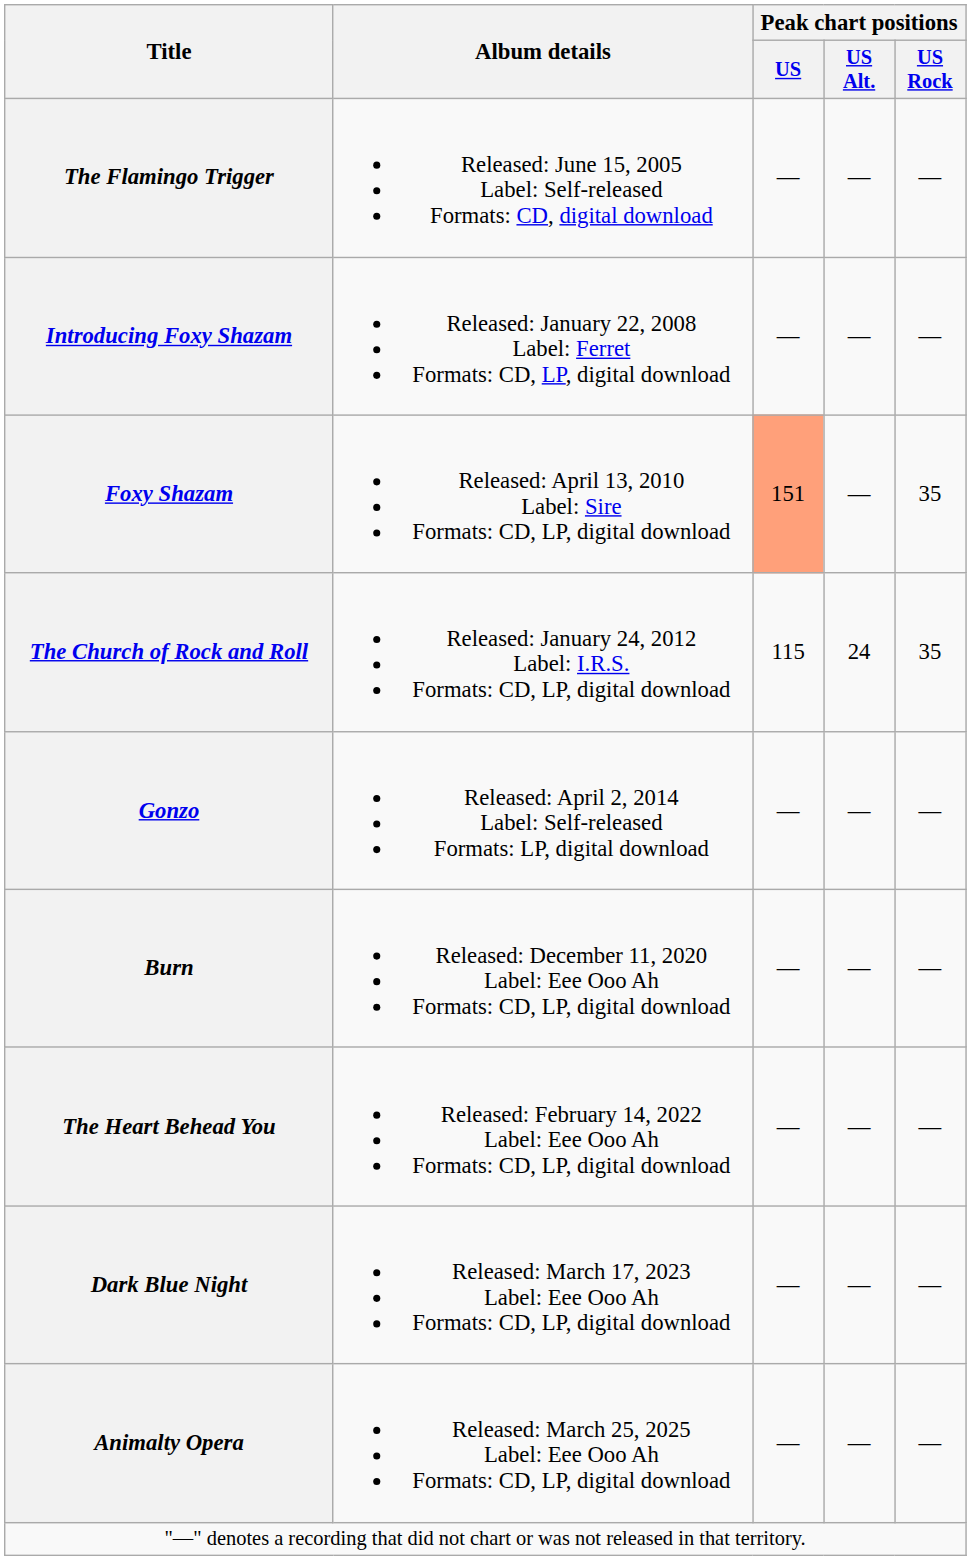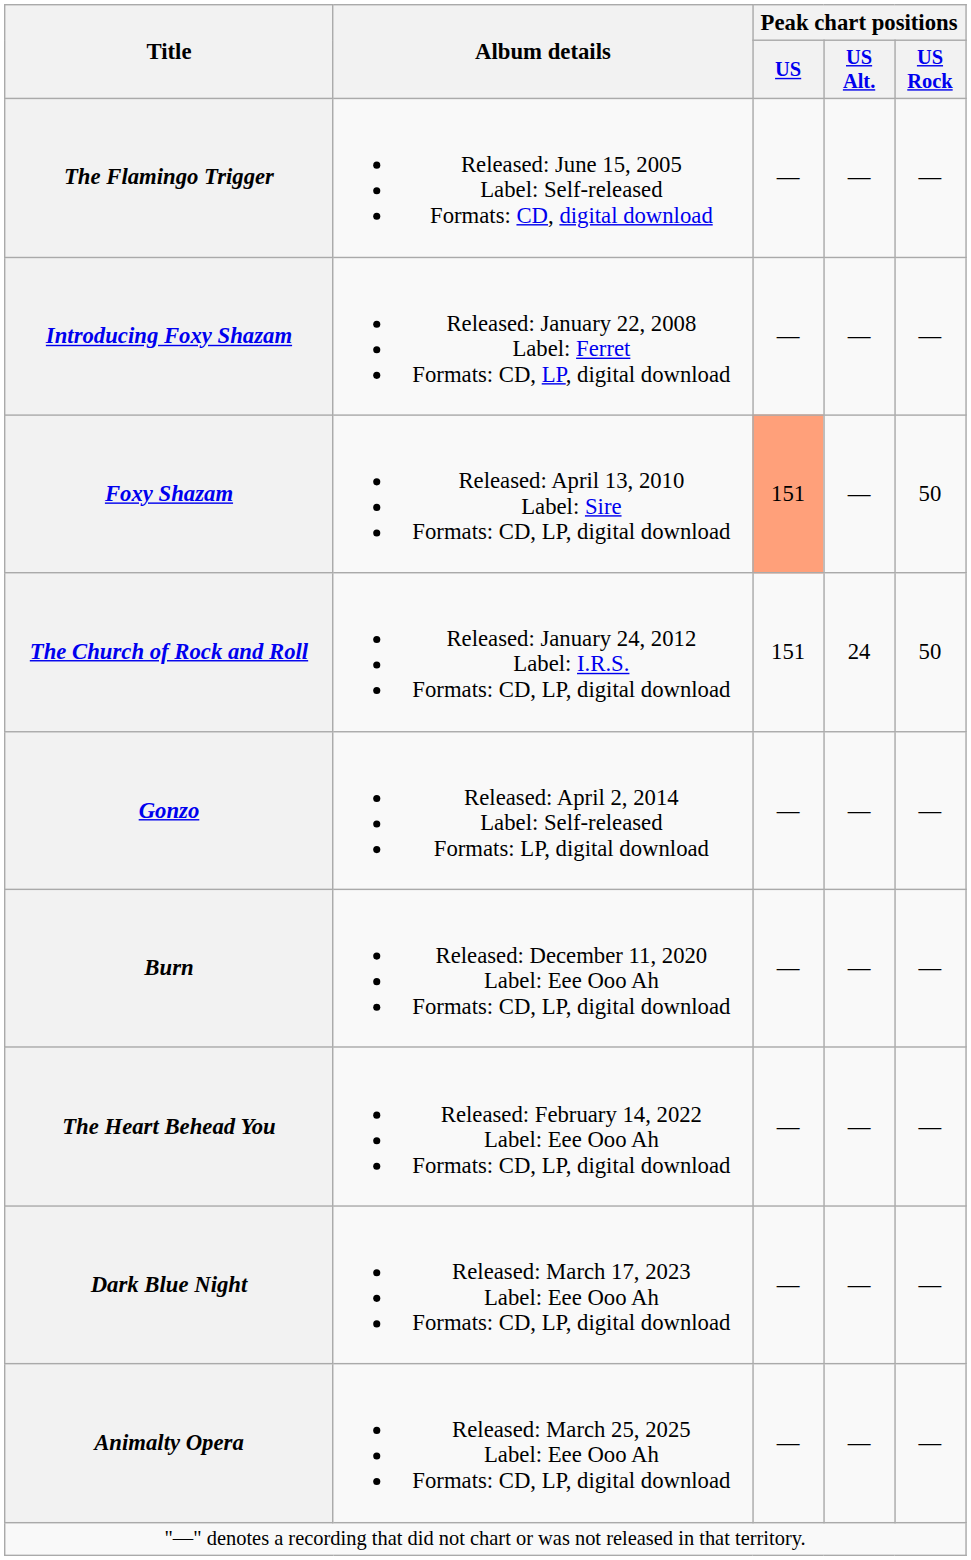Foxy Shazam | Peak chart positions / US Rock: 35 -> 50
The Church of Rock and Roll | Peak chart positions / US: 115 -> 151
The Church of Rock and Roll | Peak chart positions / US Rock: 35 -> 50
